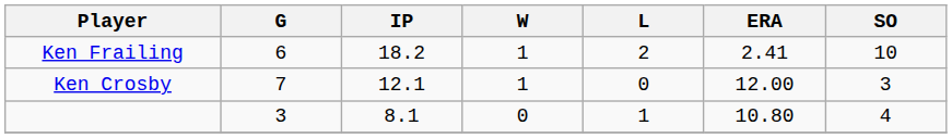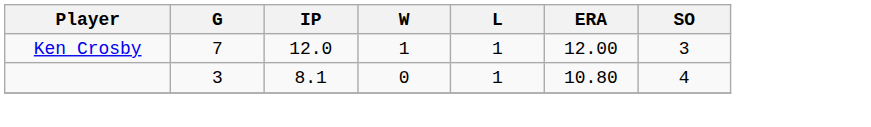- row: Ken Frailing | 6 | 18.2 | 1 | 2 | 2.41 | 10
Ken Crosby | IP: 12.1 -> 12.0
Ken Crosby | L: 0 -> 1
